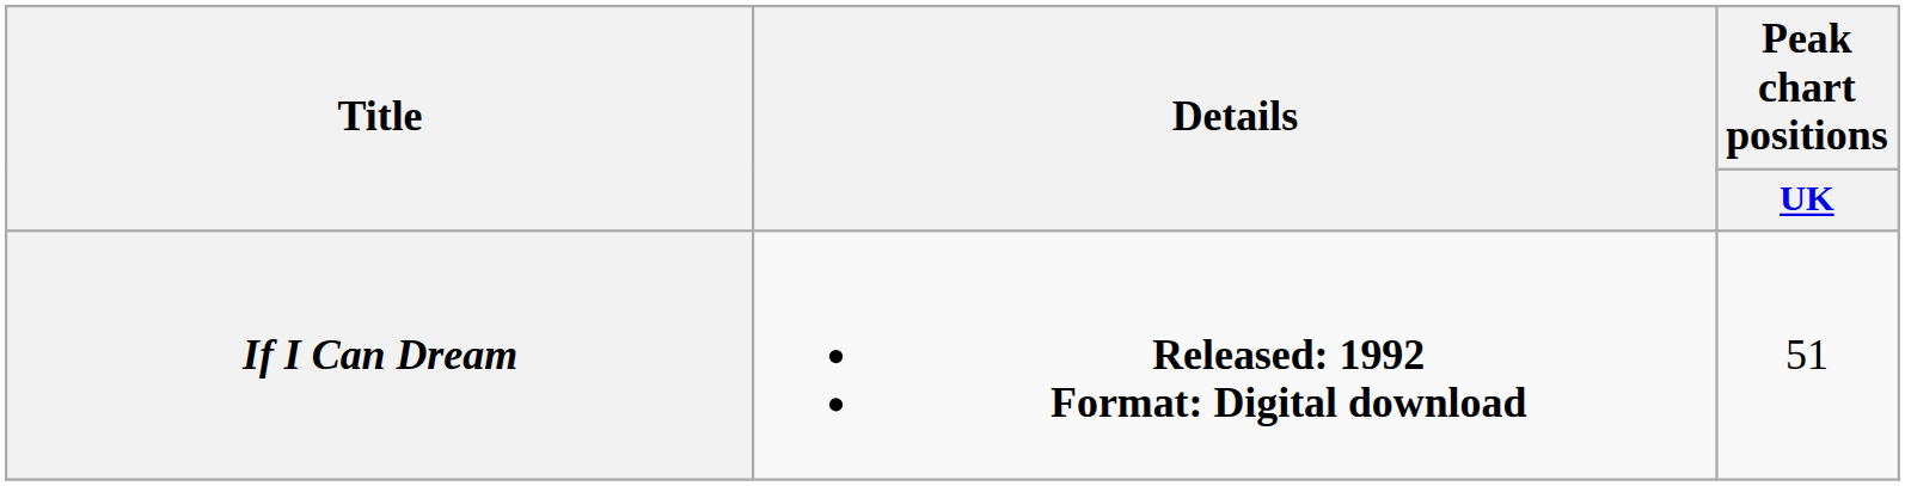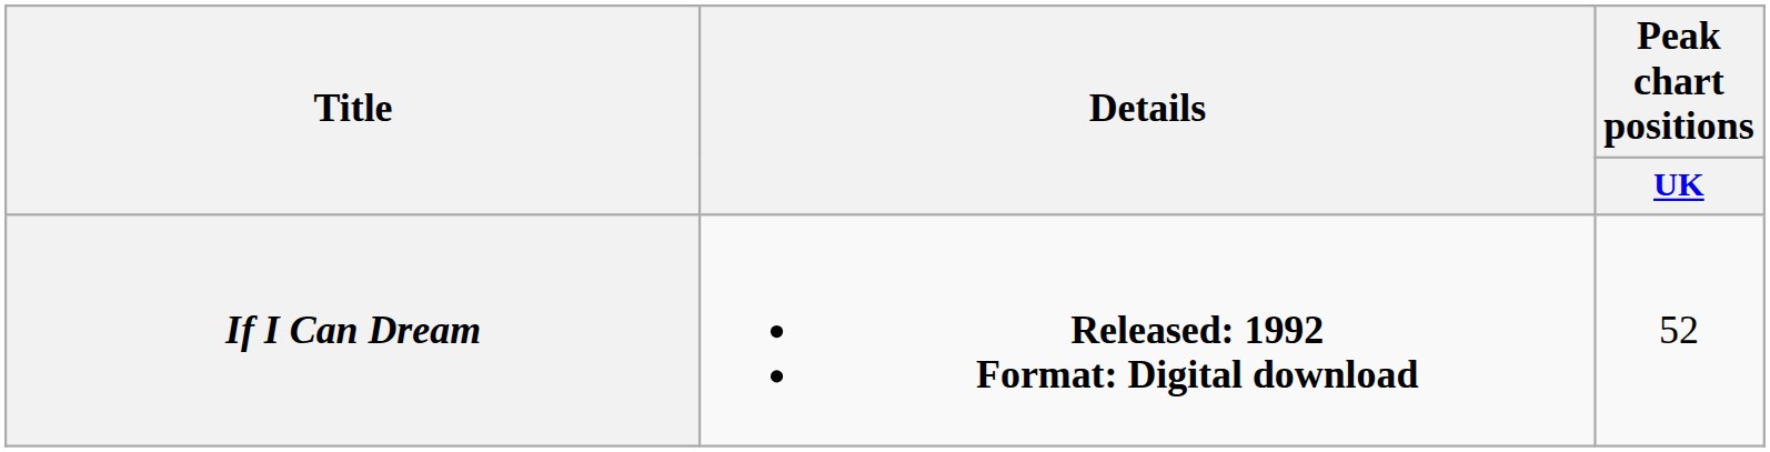If I Can Dream | Peak chart positions / UK: 51 -> 52
